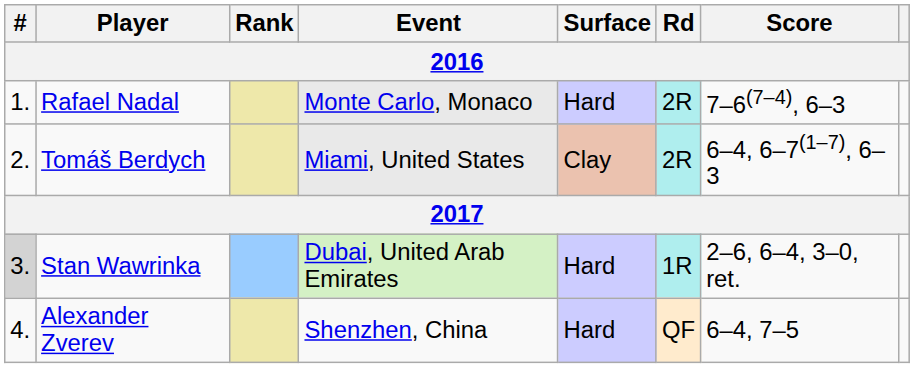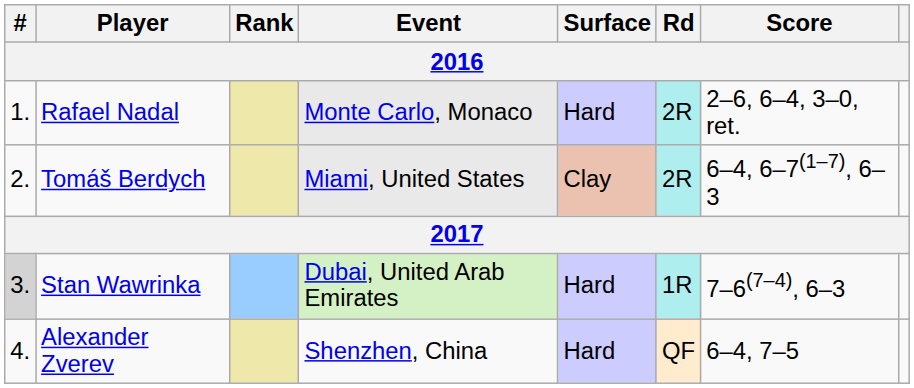Rafael Nadal | Score: 7–6(7–4), 6–3 -> 2–6, 6–4, 3–0, ret.
Stan Wawrinka | Score: 2–6, 6–4, 3–0, ret. -> 7–6(7–4), 6–3
